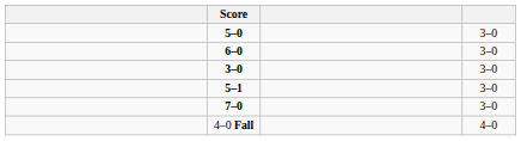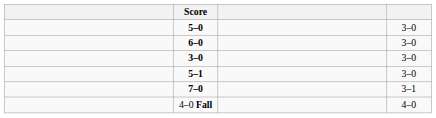7–0 | column 4: 3–0 -> 3–1
